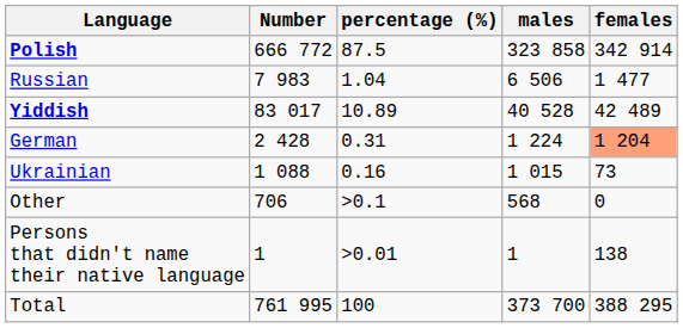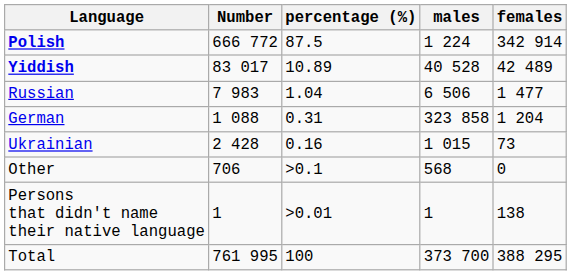Polish | males: 323 858 -> 1 224
rows swapped: Yiddish <-> Russian
German | Number: 2 428 -> 1 088
German | males: 1 224 -> 323 858
German | females: lightsalmon background -> no background
Ukrainian | Number: 1 088 -> 2 428
